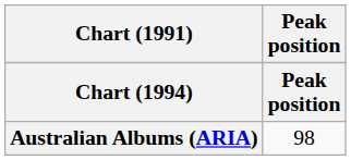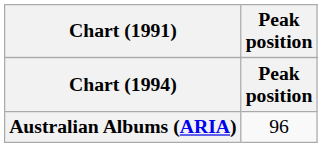Australian Albums (ARIA) | Peak position: 98 -> 96
